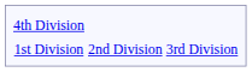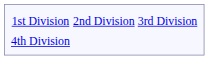rows swapped: 1st Division <-> 4th Division
